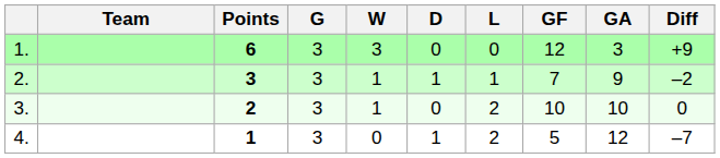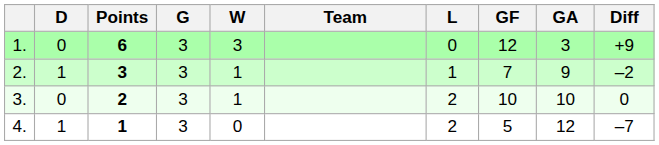columns swapped: Team <-> D
